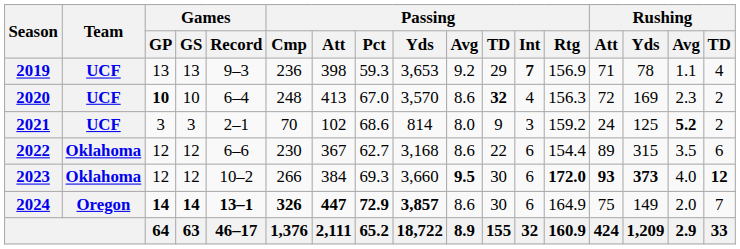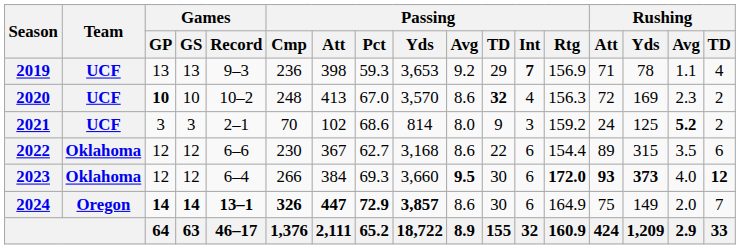2020 | Games / Record: 6–4 -> 10–2
2023 | Games / Record: 10–2 -> 6–4
